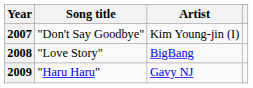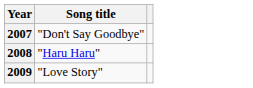- column: Artist | Kim Young-jin (I) | BigBang | Gavy NJ
2008 | Song title: "Love Story" -> "Haru Haru"
2009 | Song title: "Haru Haru" -> "Love Story"
